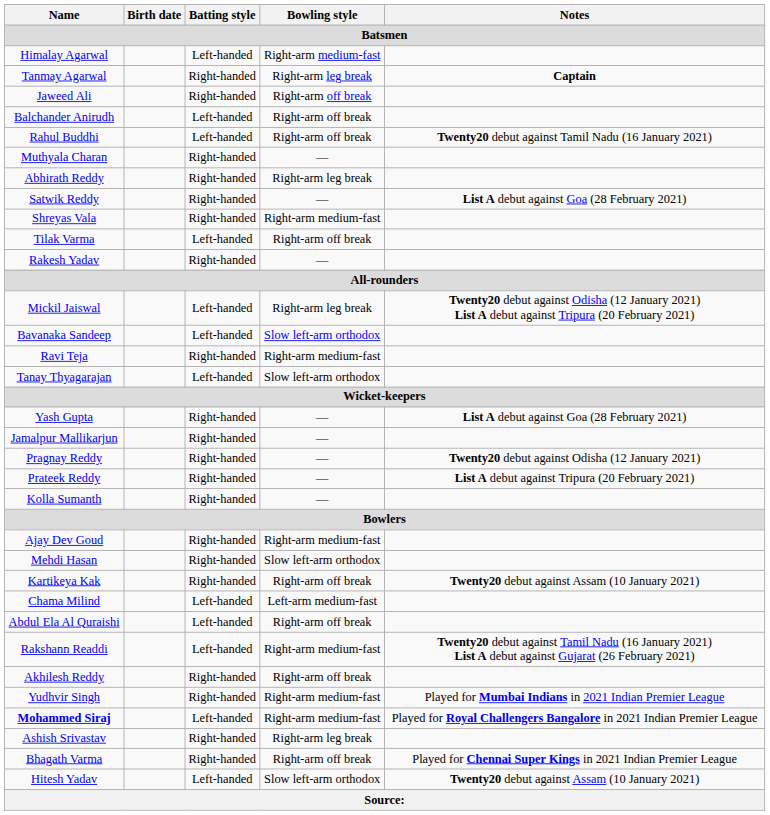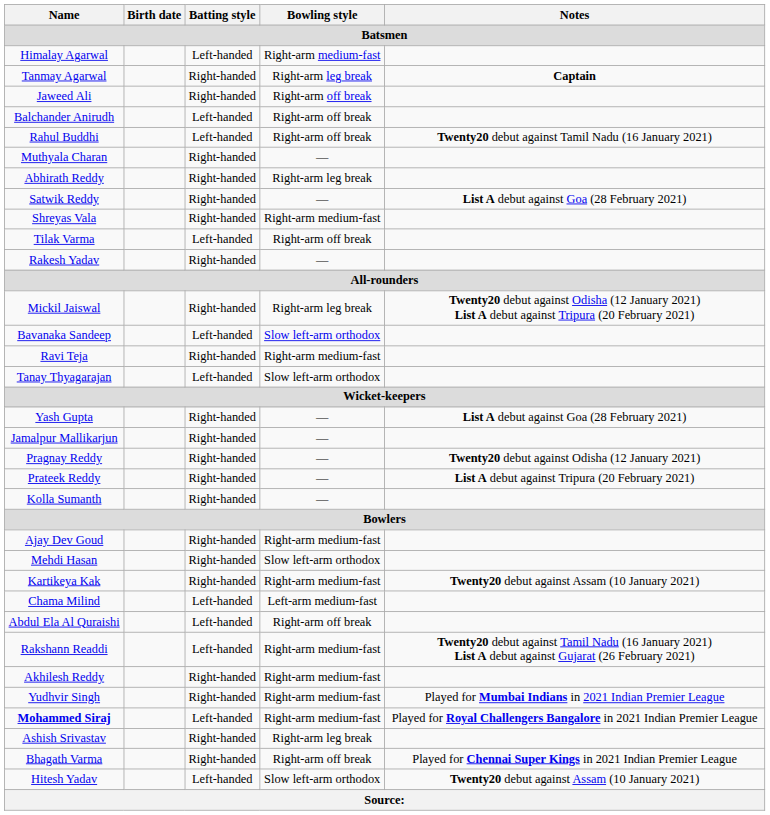Mickil Jaiswal | Batting style / Batsmen: Left-handed -> Right-handed
Kartikeya Kak | Bowling style / Batsmen: Right-arm off break -> Right-arm medium-fast
Akhilesh Reddy | Bowling style / Batsmen: Right-arm off break -> Right-arm medium-fast
